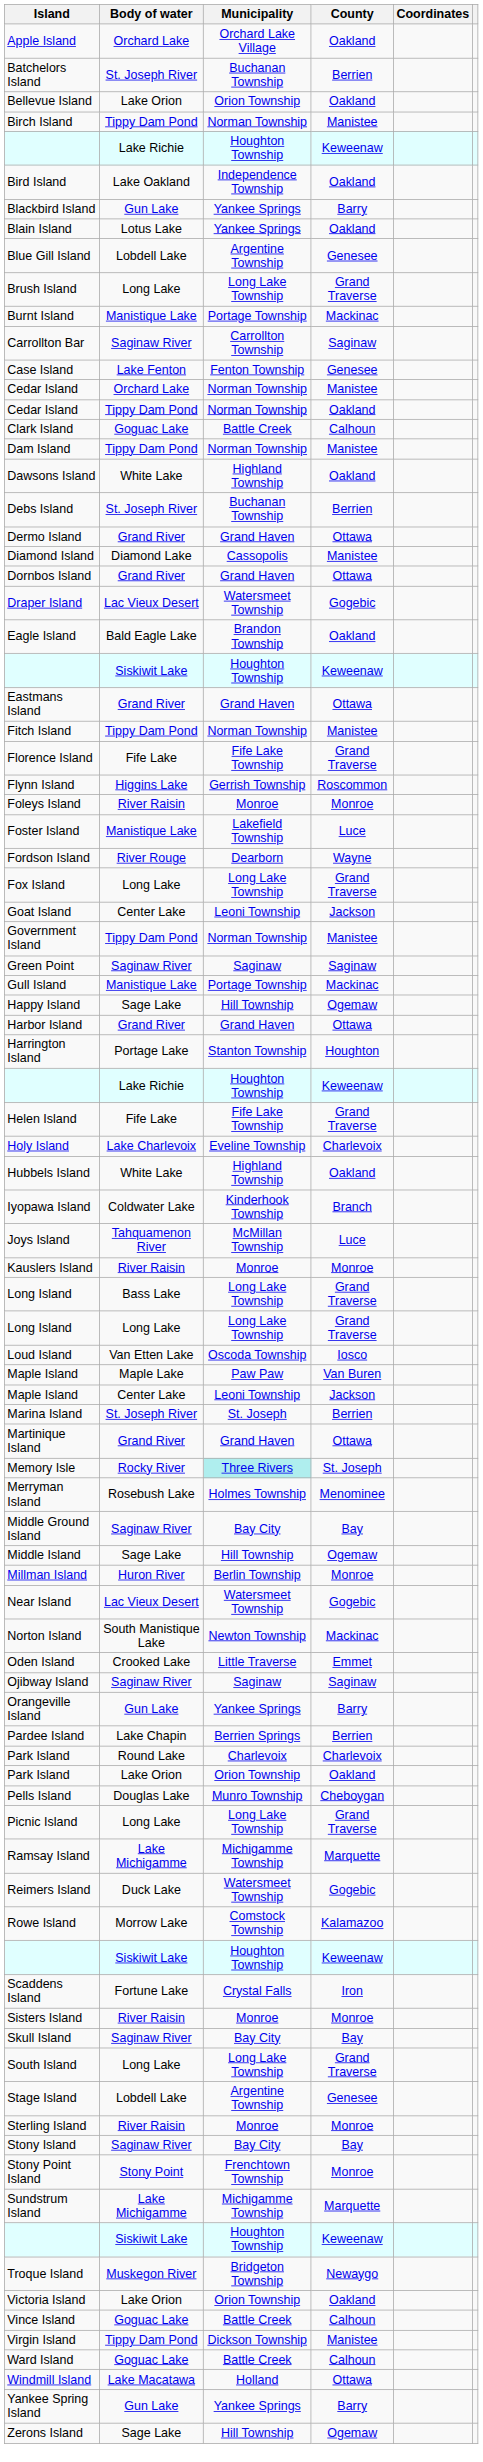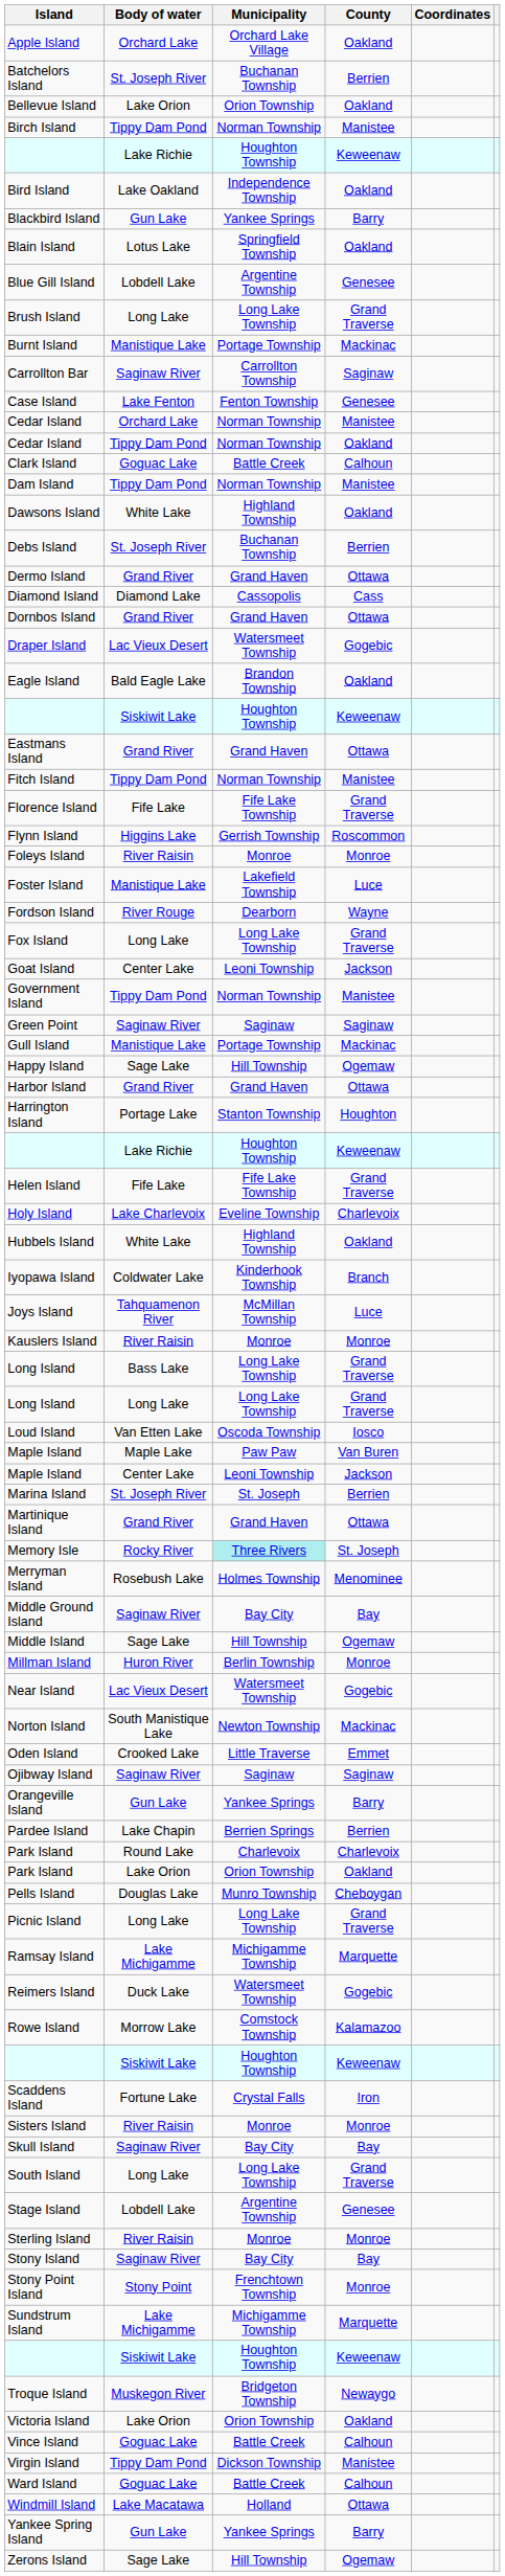Blain Island | Municipality: Yankee Springs -> Springfield Township
Diamond Island | County: Manistee -> Cass
